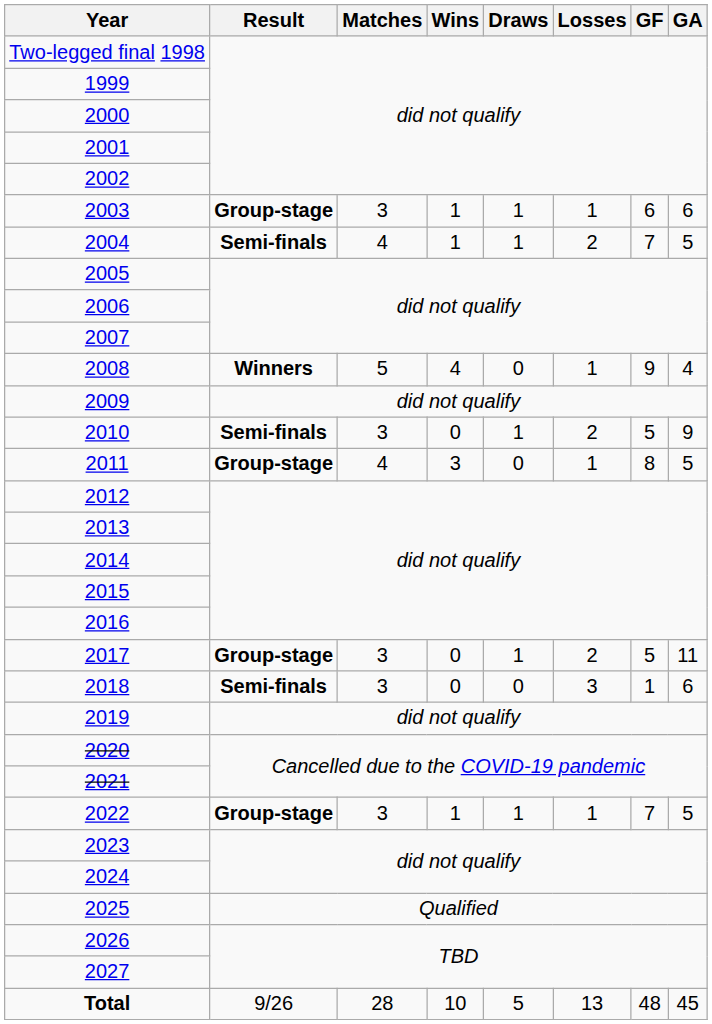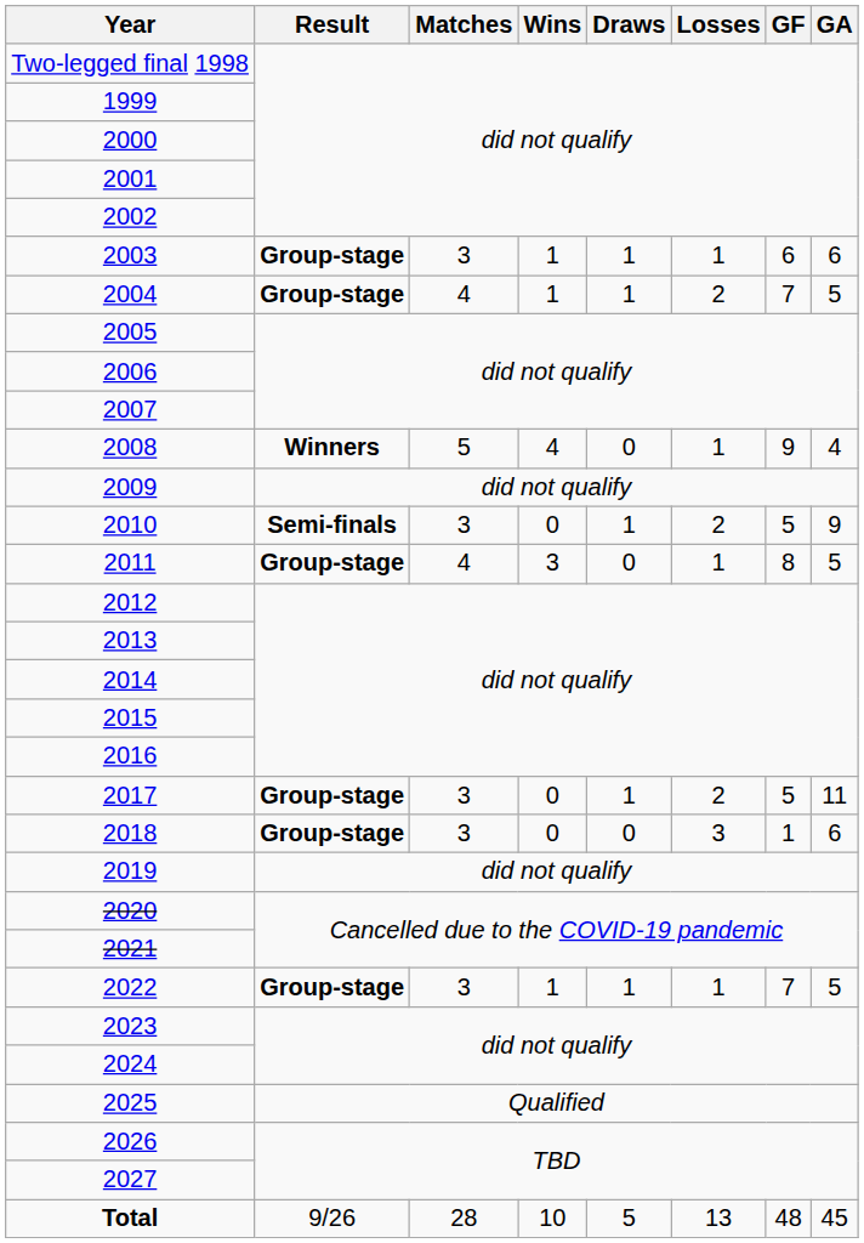2004 | Result: Semi-finals -> Group-stage
2018 | Result: Semi-finals -> Group-stage
